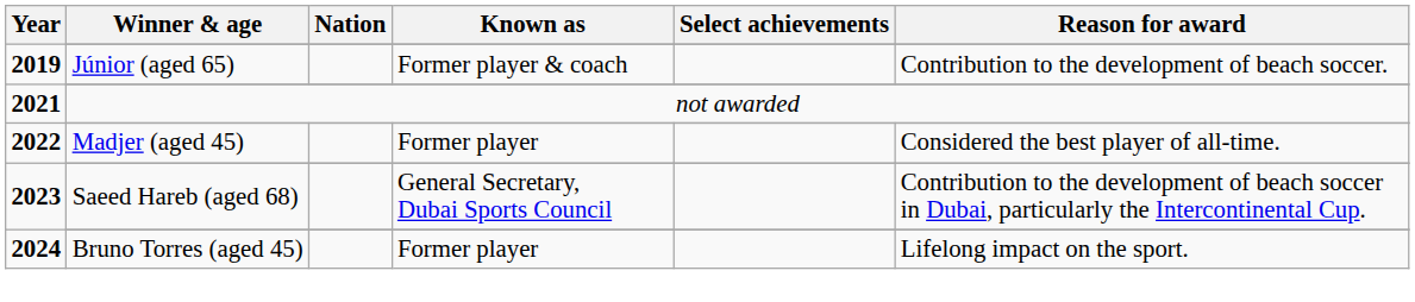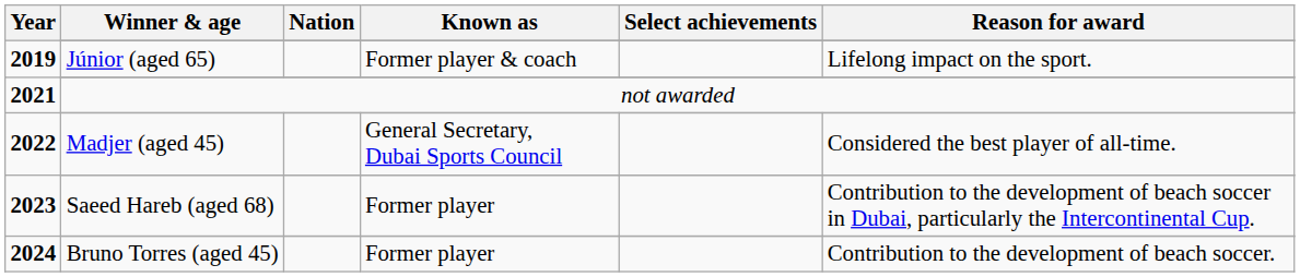Júnior (aged 65) | Reason for award: Contribution to the development of beach soccer. -> Lifelong impact on the sport.
Madjer (aged 45) | Known as: Former player -> General Secretary, Dubai Sports Council
Saeed Hareb (aged 68) | Known as: General Secretary, Dubai Sports Council -> Former player
Bruno Torres (aged 45) | Reason for award: Lifelong impact on the sport. -> Contribution to the development of beach soccer.
